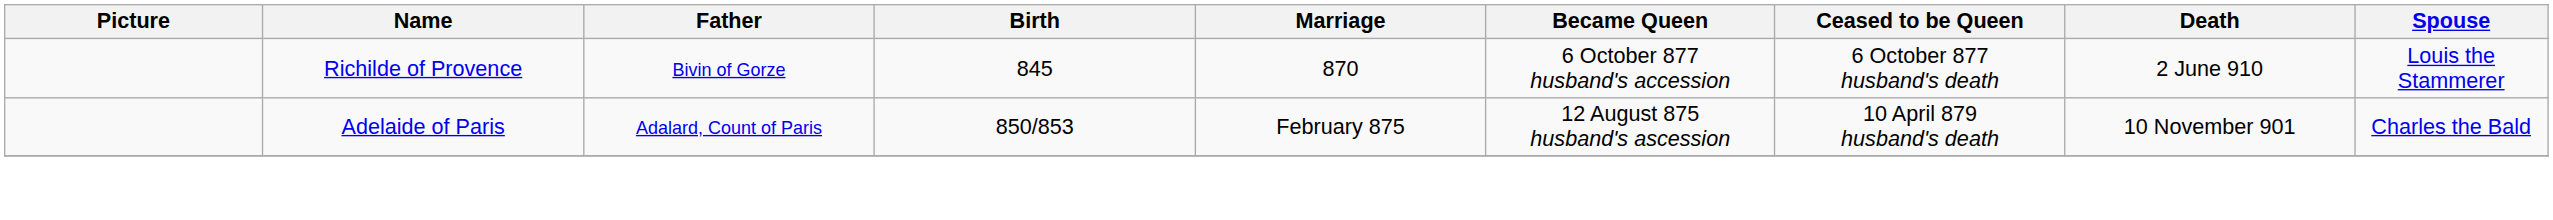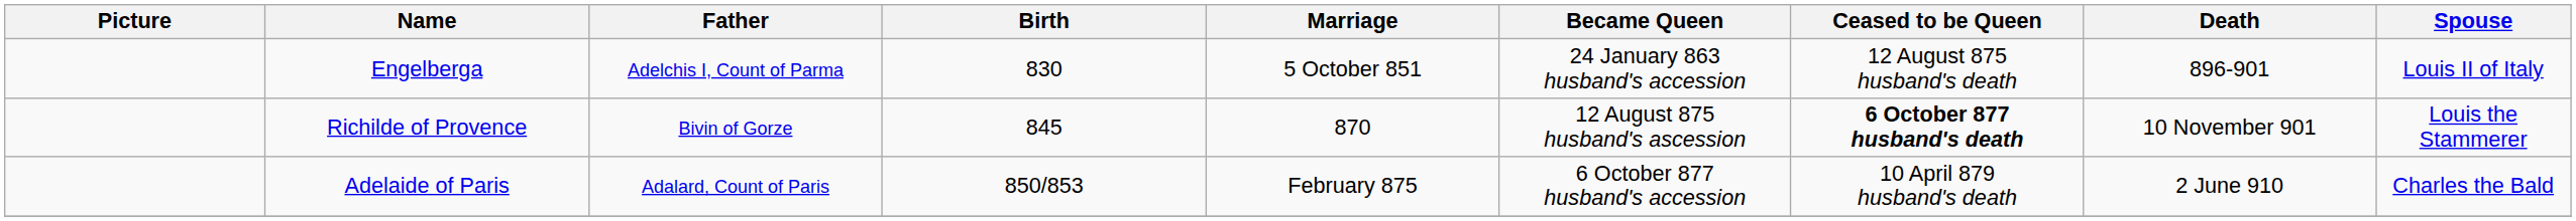+ row: Engelberga | Adelchis I, Count of Parma | 830 | 5 October 851 | 24 January 863 husband's accession | 12 August 875 husband's death | 896-901 | Louis II of Italy
Richilde of Provence | Became Queen: 6 October 877 husband's accession -> 12 August 875 husband's ascession
Richilde of Provence | Ceased to be Queen: normal -> bold
Richilde of Provence | Death: 2 June 910 -> 10 November 901
Adelaide of Paris | Became Queen: 12 August 875 husband's ascession -> 6 October 877 husband's accession
Adelaide of Paris | Death: 10 November 901 -> 2 June 910
